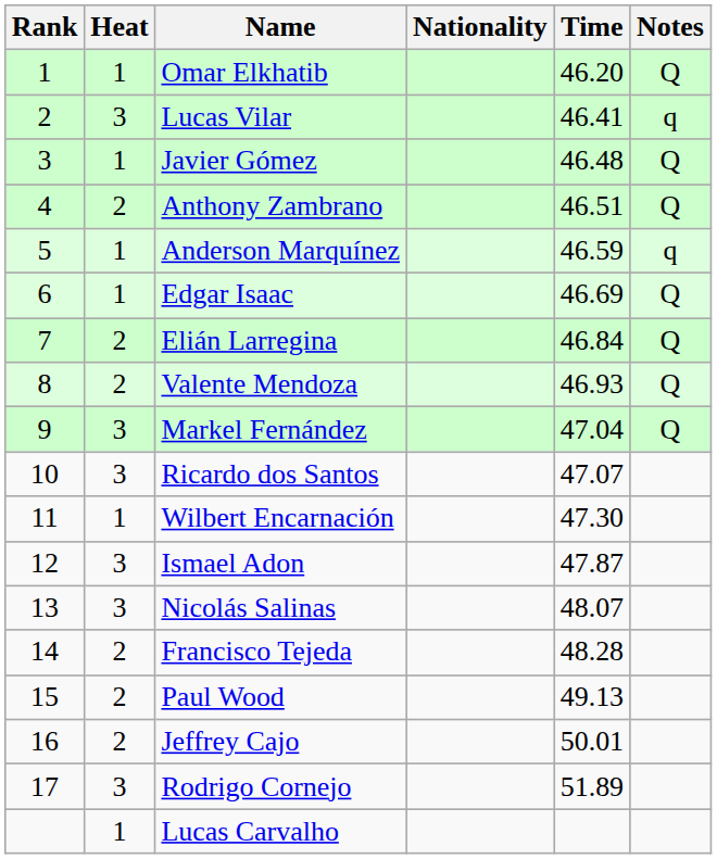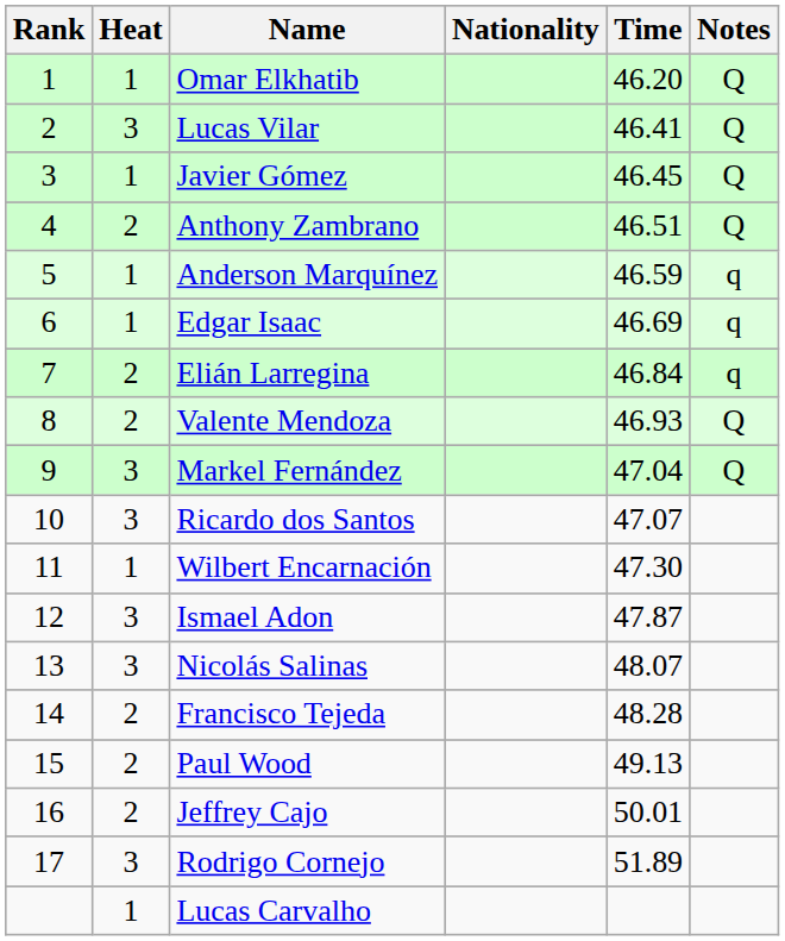Lucas Vilar | Notes: q -> Q
Javier Gómez | Time: 46.48 -> 46.45
Edgar Isaac | Notes: Q -> q
Elián Larregina | Notes: Q -> q
